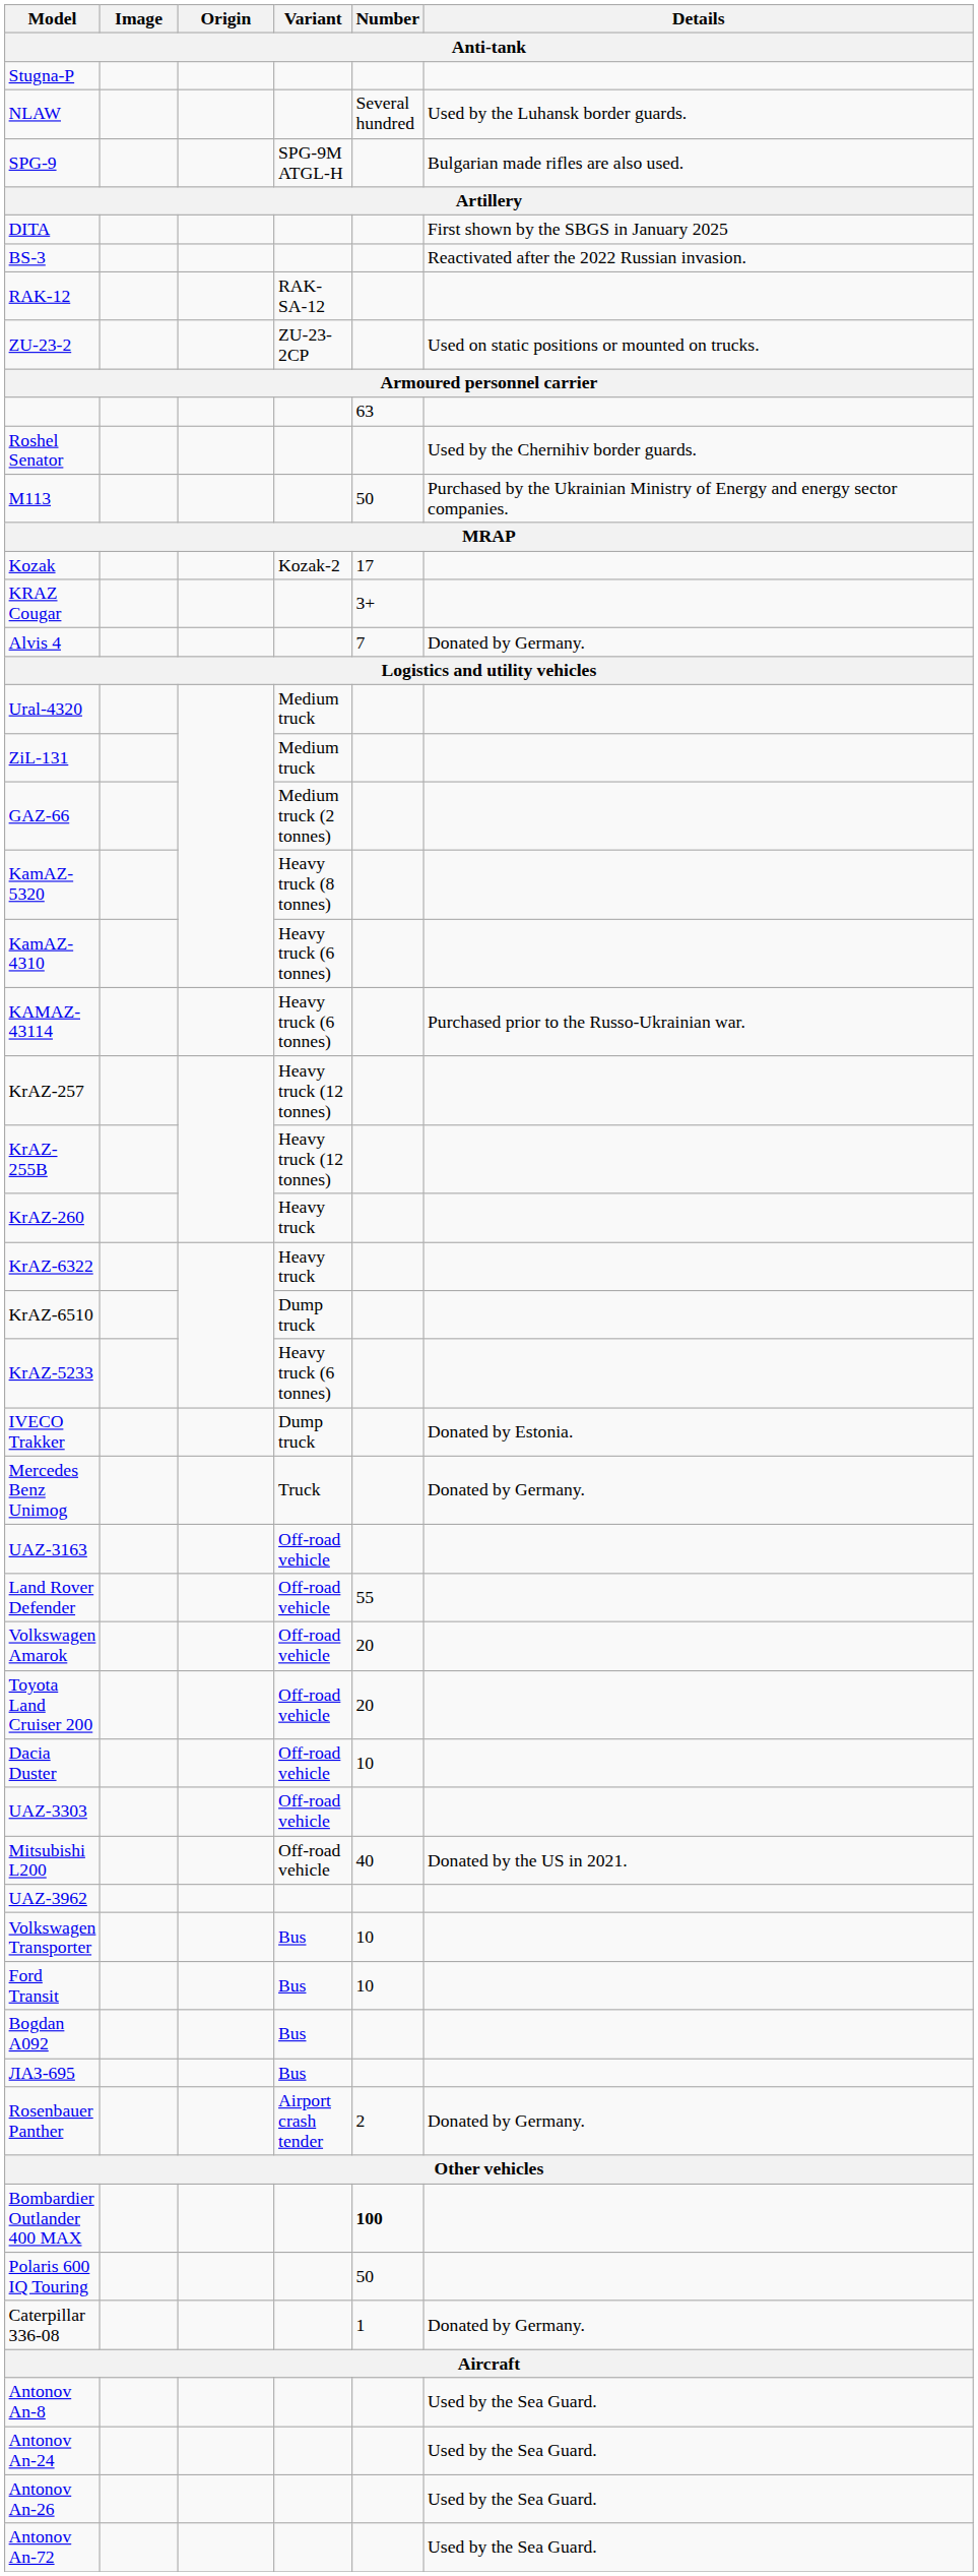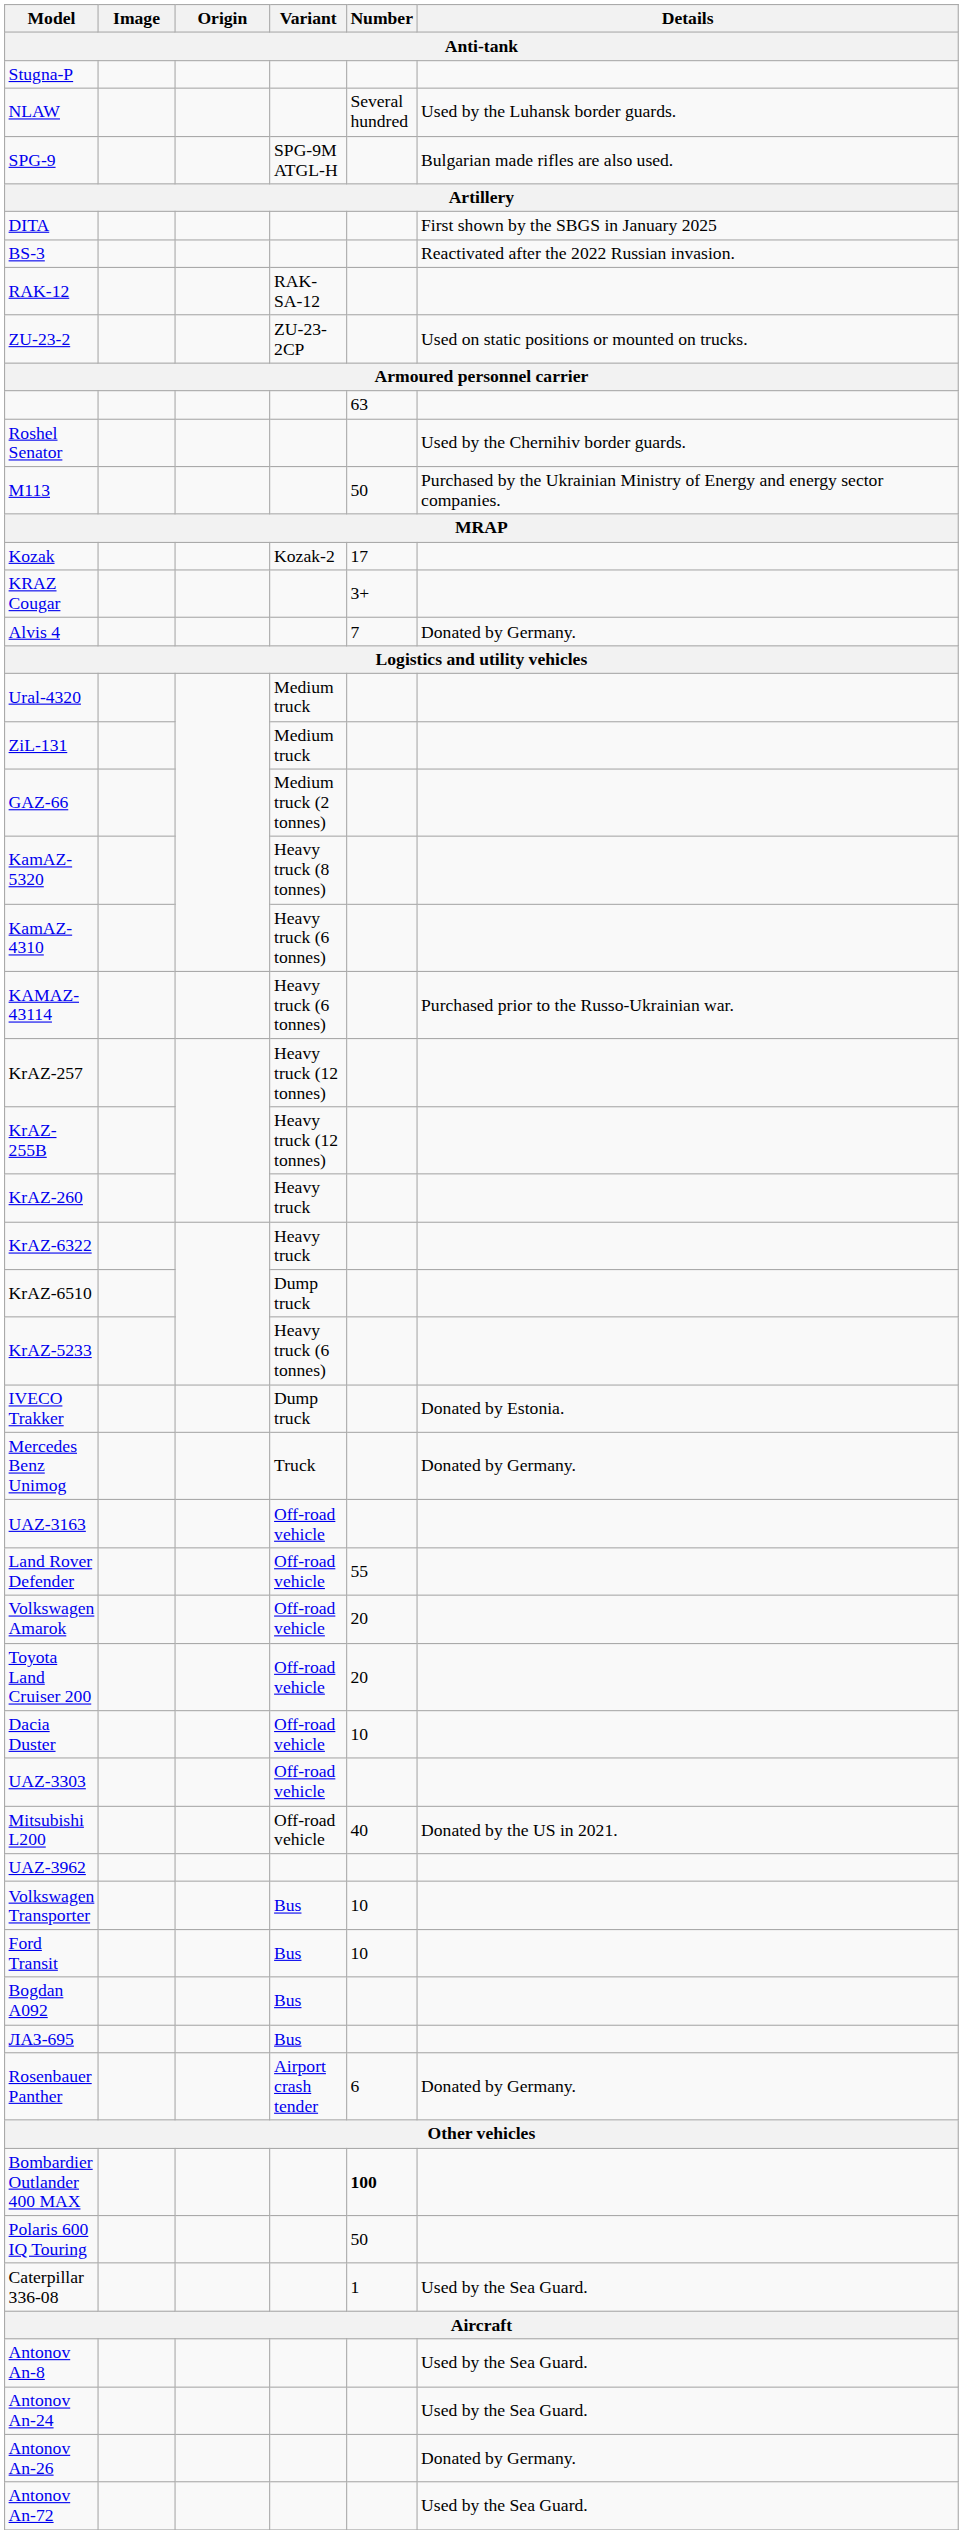Rosenbauer Panther | Number: 2 -> 6
Caterpillar 336-08 | Details: Donated by Germany. -> Used by the Sea Guard.
Antonov An-26 | Details: Used by the Sea Guard. -> Donated by Germany.
